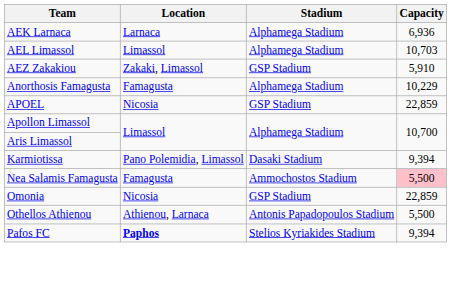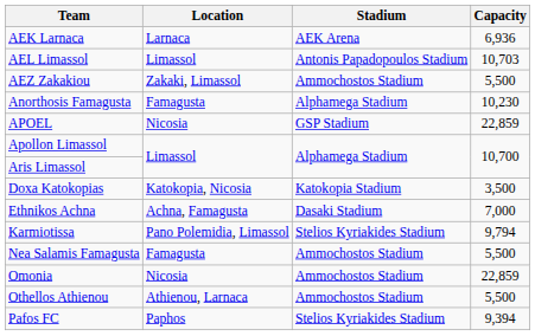AEK Larnaca | Stadium: Alphamega Stadium -> AEK Arena
AEL Limassol | Stadium: Alphamega Stadium -> Antonis Papadopoulos Stadium
AEZ Zakakiou | Stadium: GSP Stadium -> Ammochostos Stadium
AEZ Zakakiou | Capacity: 5,910 -> 5,500
Anorthosis Famagusta | Capacity: 10,229 -> 10,230
+ row: Doxa Katokopias | Katokopia, Nicosia | Katokopia Stadium | 3,500
+ row: Ethnikos Achna | Achna, Famagusta | Dasaki Stadium | 7,000
Karmiotissa | Stadium: Dasaki Stadium -> Stelios Kyriakides Stadium
Karmiotissa | Capacity: 9,394 -> 9,794
Nea Salamis Famagusta | Capacity: pink background -> no background
Omonia | Stadium: GSP Stadium -> Ammochostos Stadium
Othellos Athienou | Stadium: Antonis Papadopoulos Stadium -> Ammochostos Stadium
Pafos FC | Location: bold -> normal
